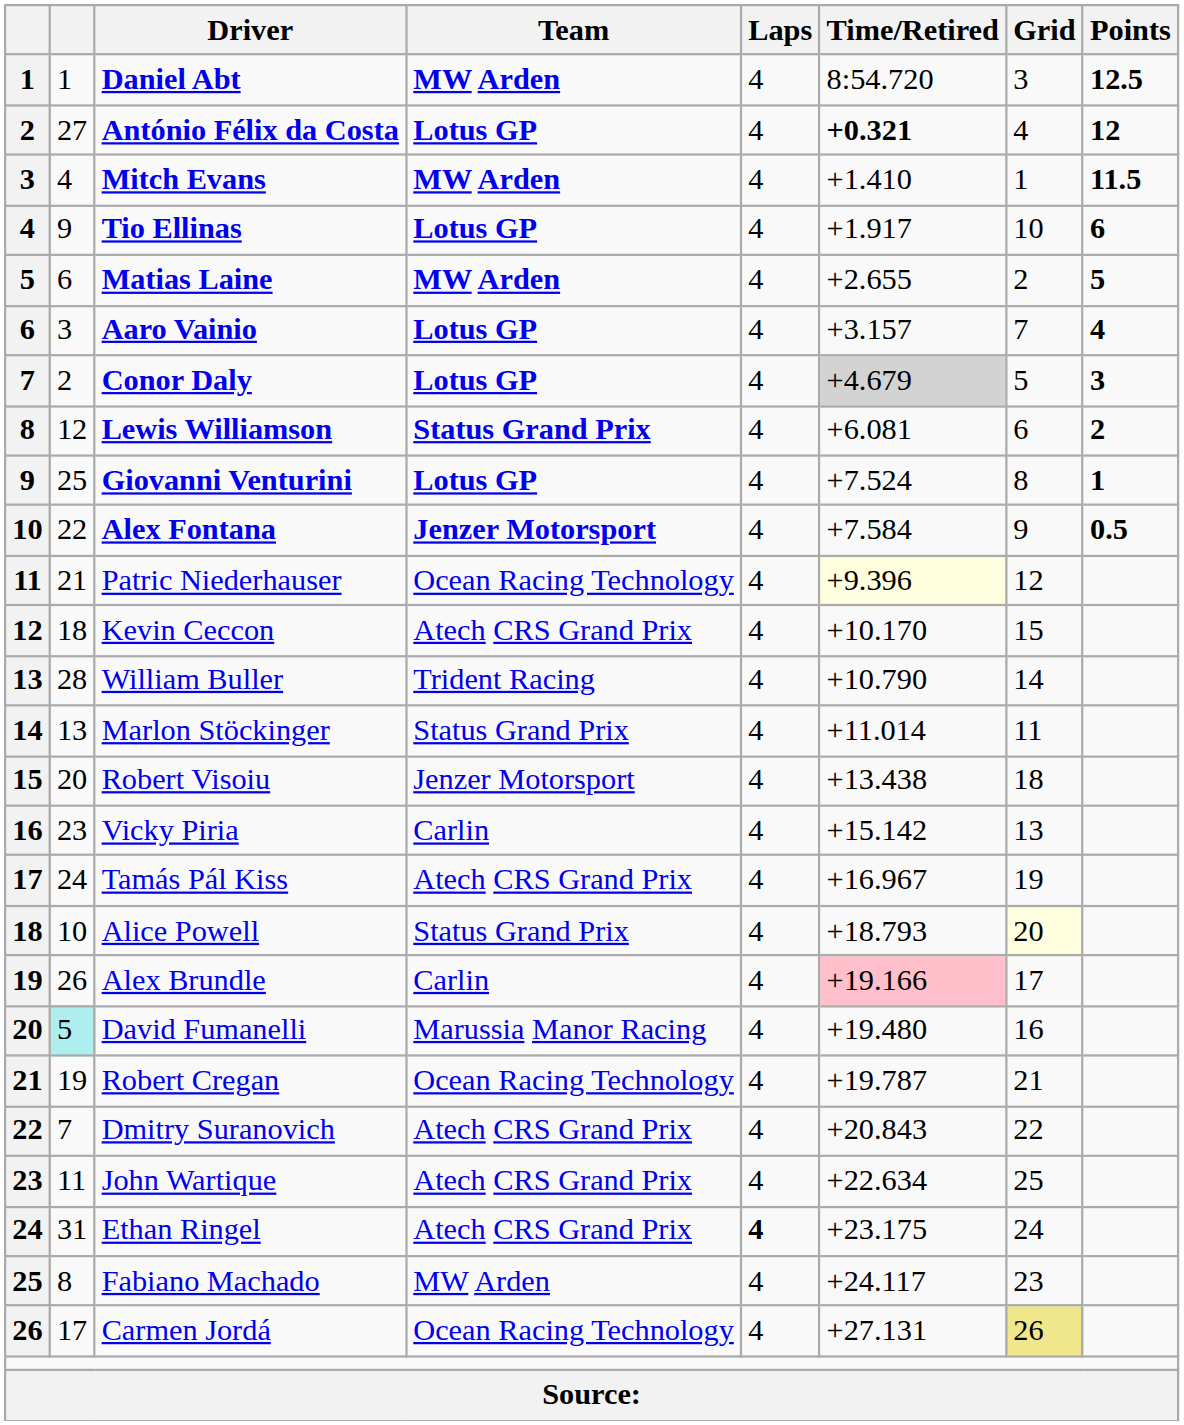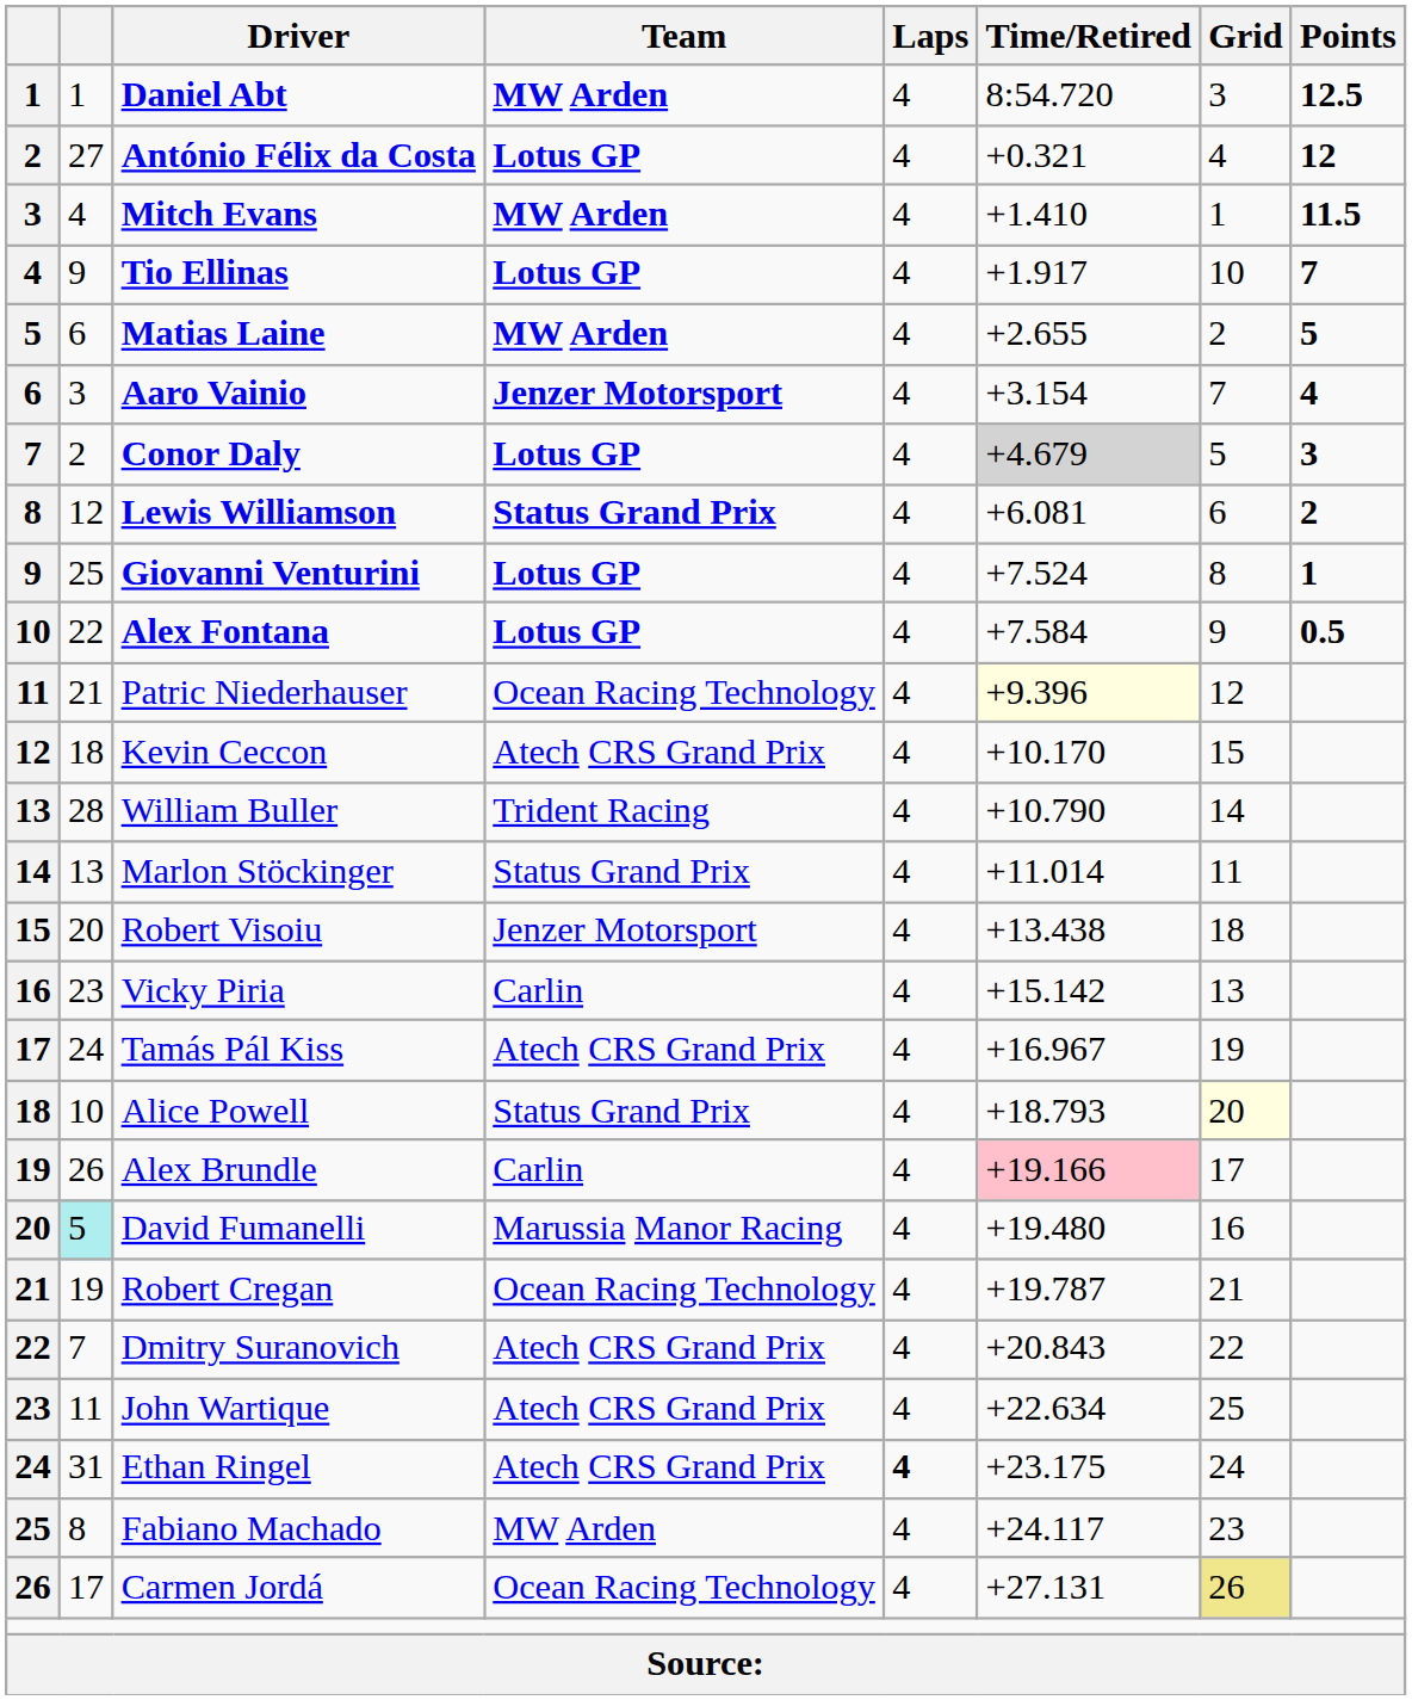António Félix da Costa | Time/Retired: bold -> normal
Tio Ellinas | Points: 6 -> 7
Aaro Vainio | Team: Lotus GP -> Jenzer Motorsport
Aaro Vainio | Time/Retired: +3.157 -> +3.154
Alex Fontana | Team: Jenzer Motorsport -> Lotus GP
